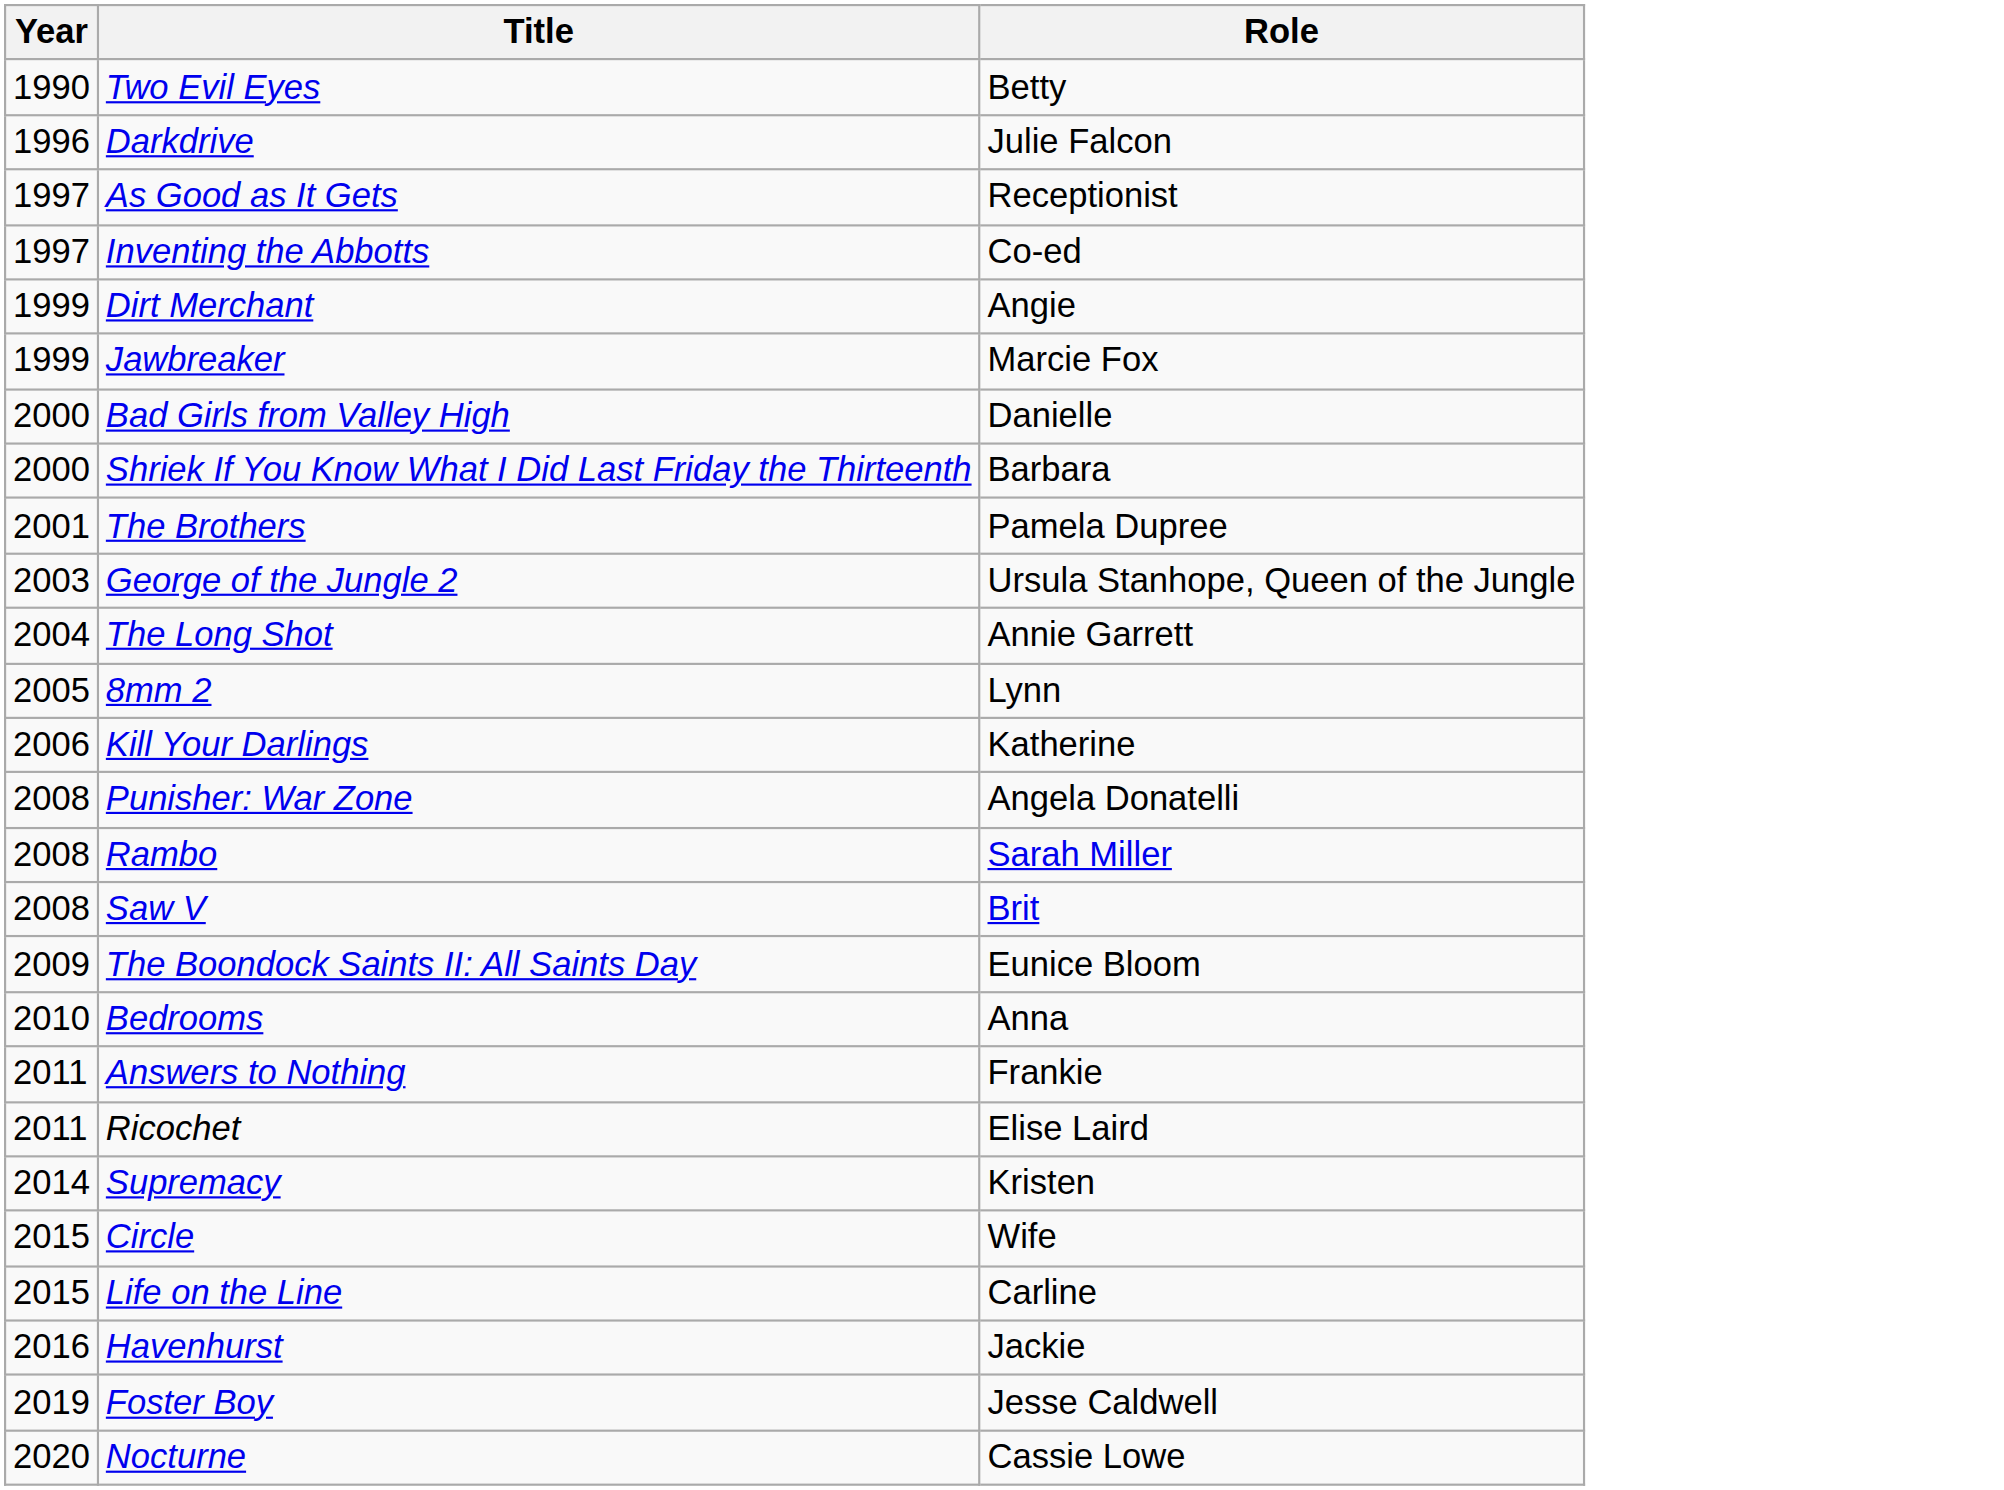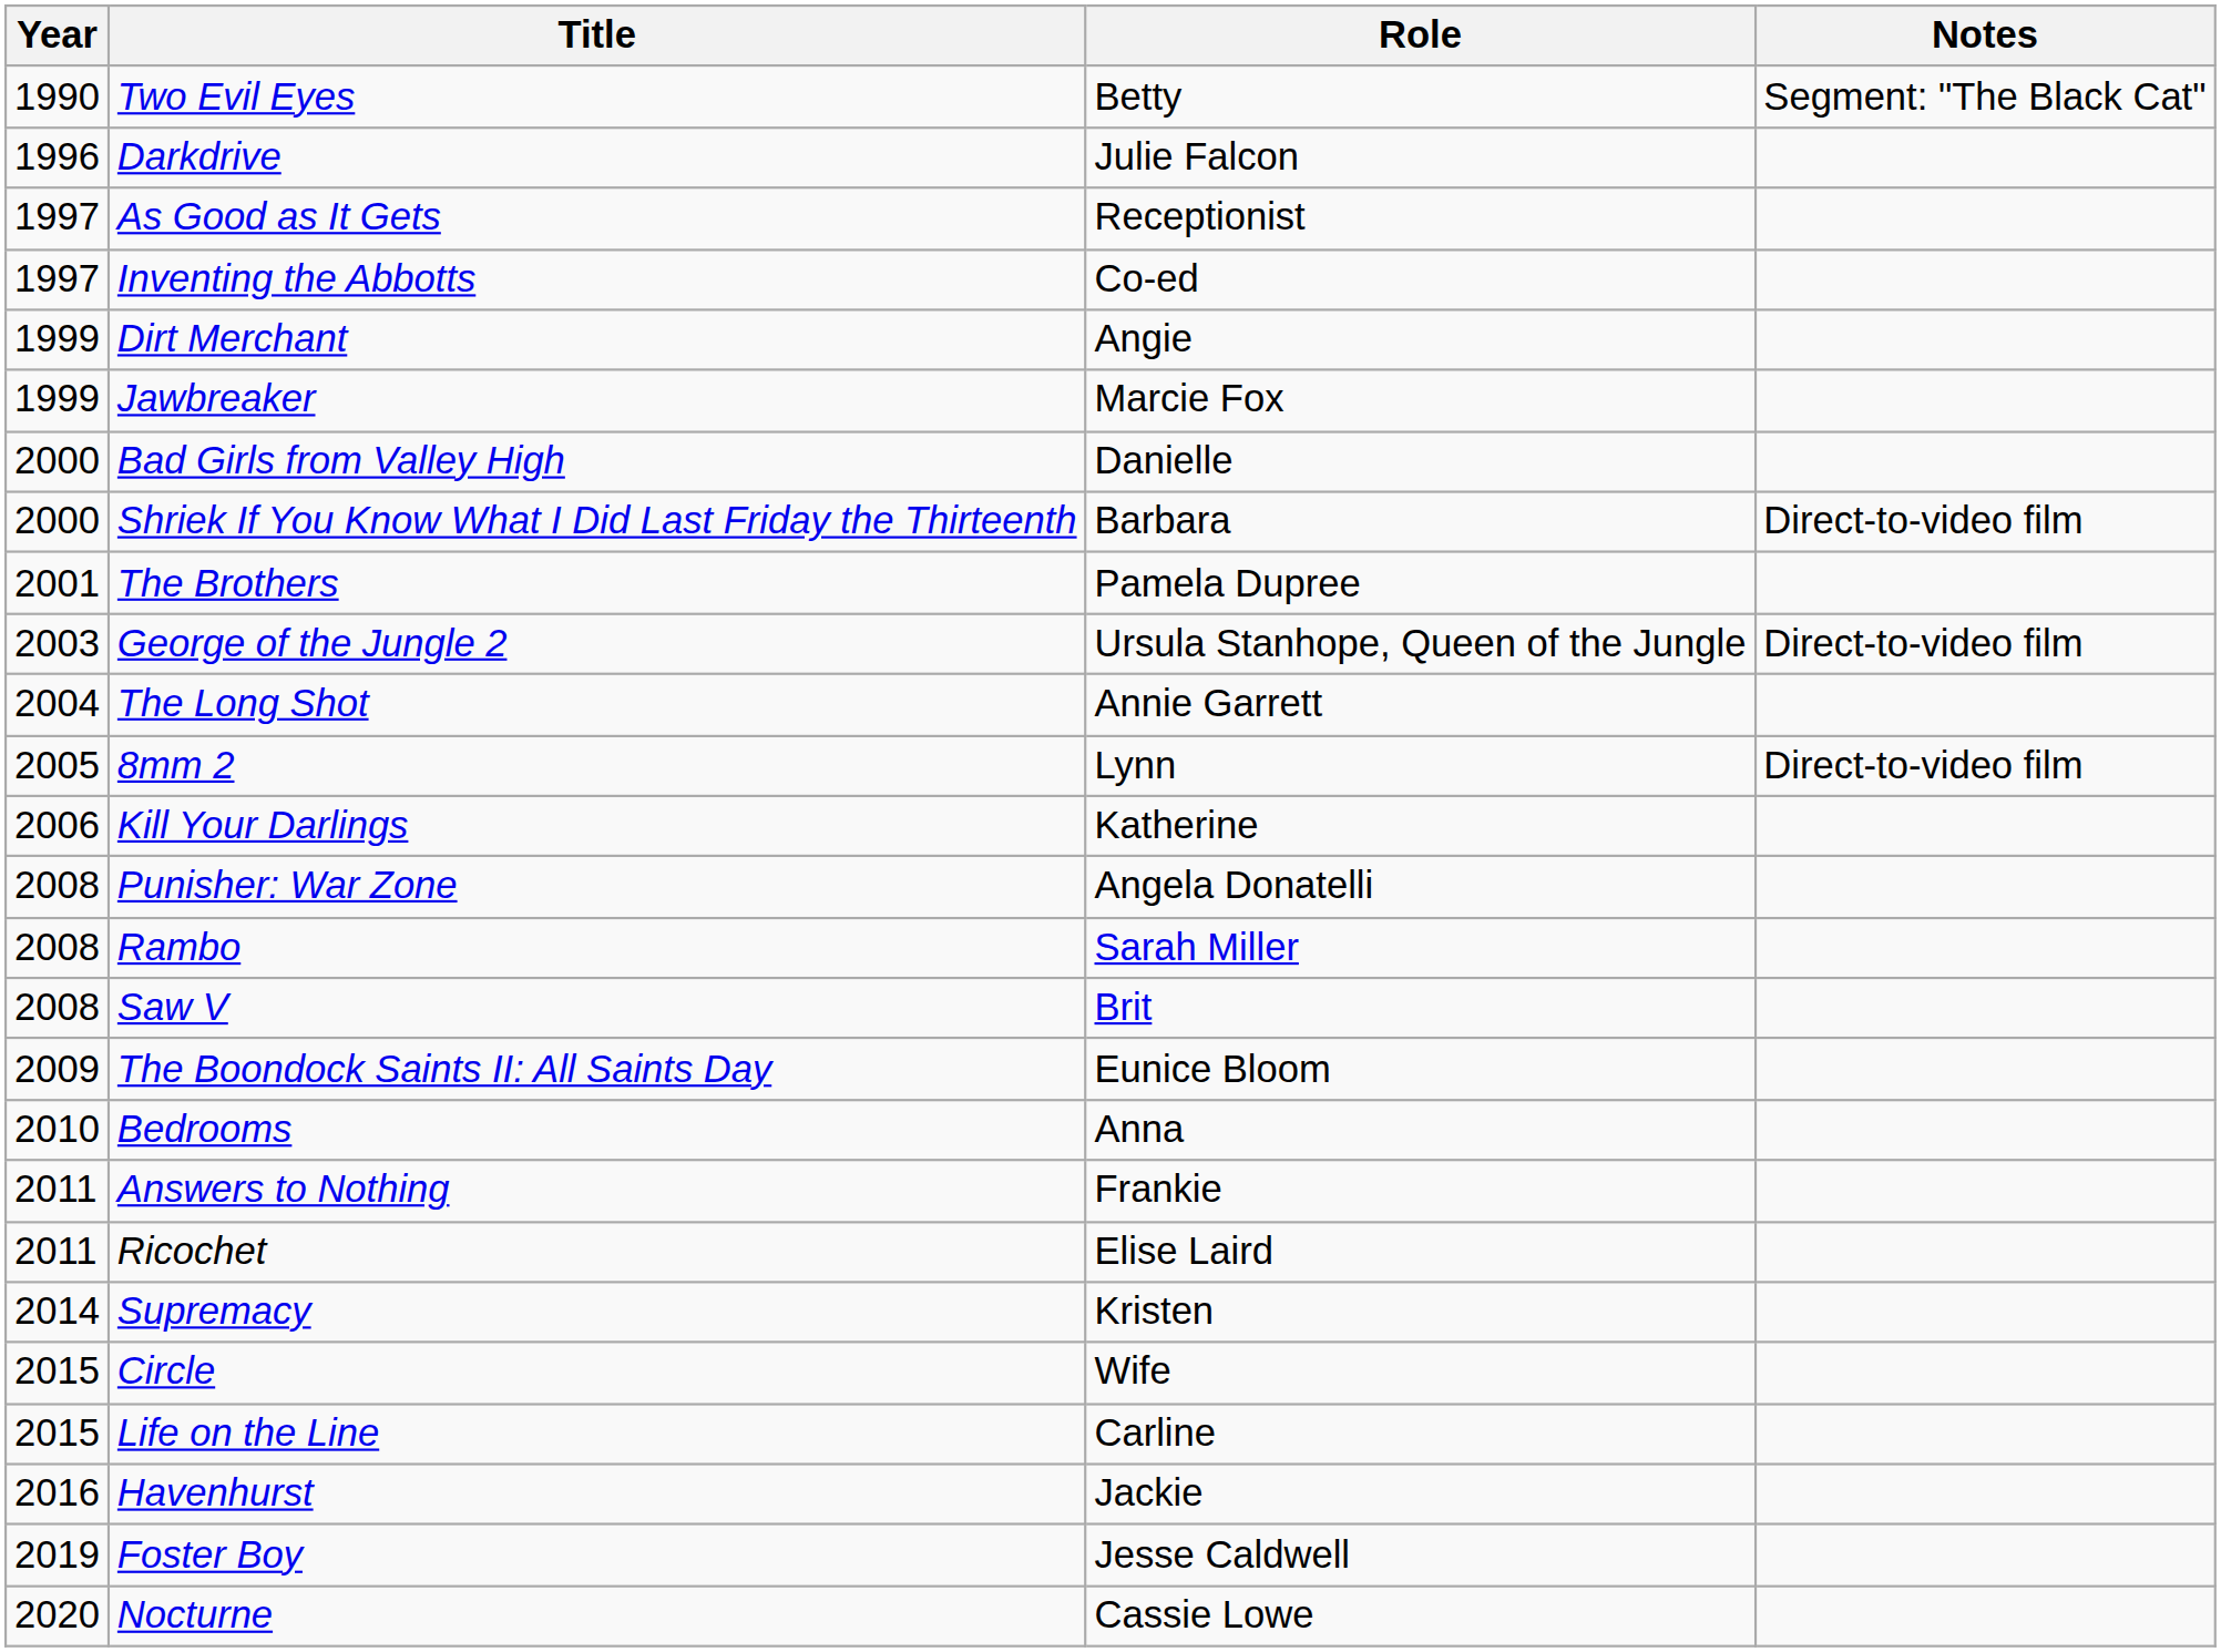+ column: Notes | Segment: "The Black Cat" | Direct-to-video film | Direct-to-video film | Direct-to-video film
